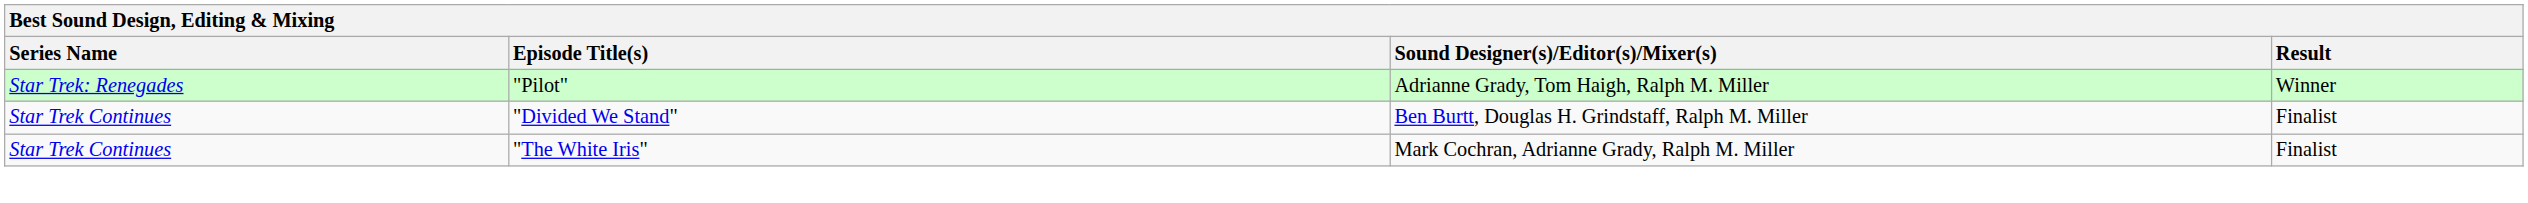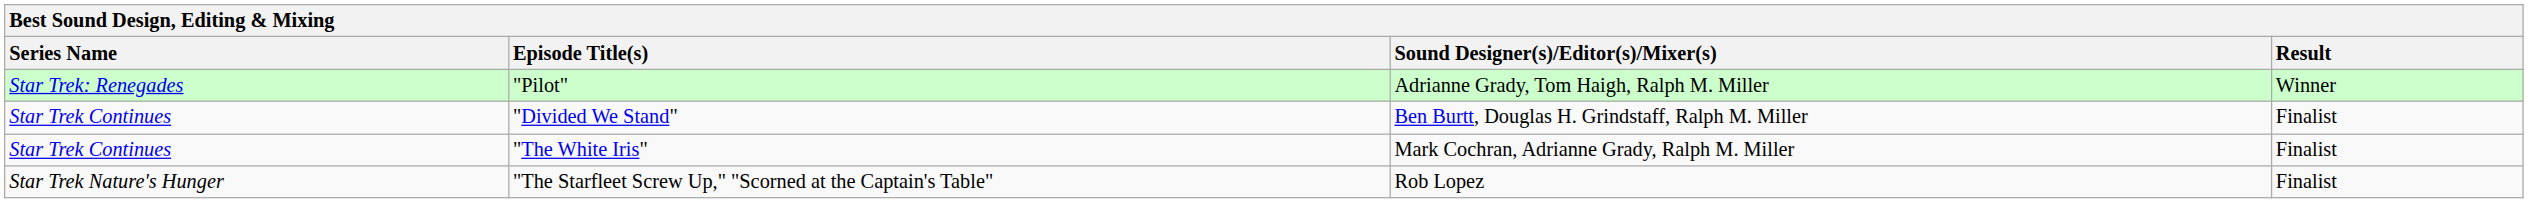+ row: Star Trek Nature's Hunger | "The Starfleet Screw Up," "Scorned at the Captain's Table" | Rob Lopez | Finalist
